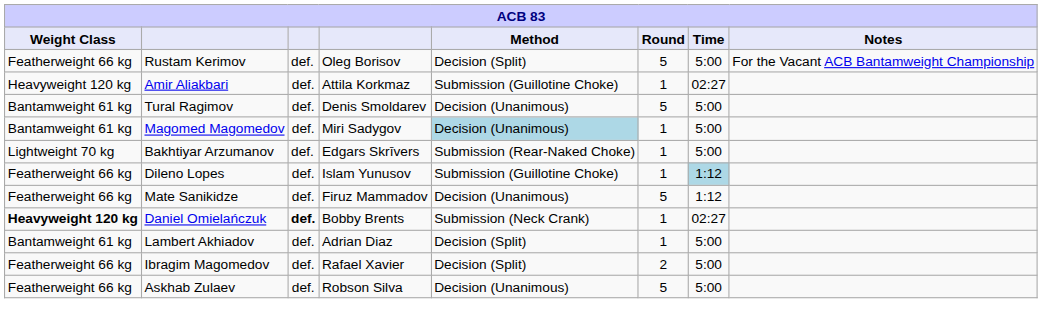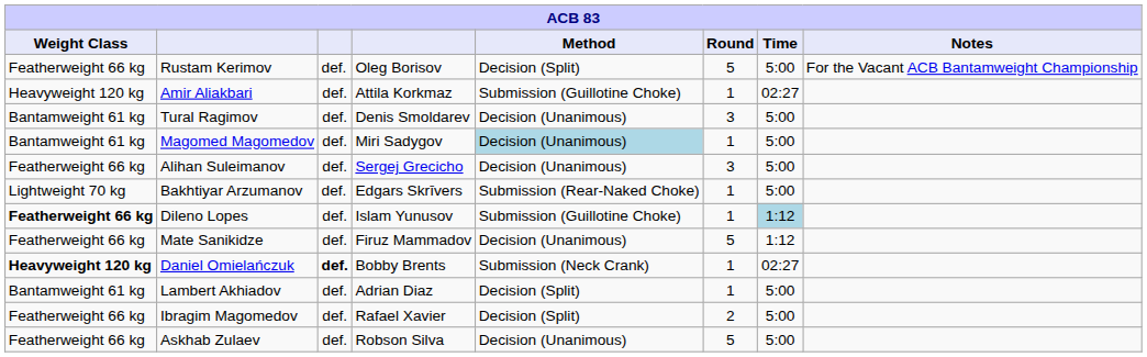Tural Ragimov | Round: 5 -> 3
+ row: Featherweight 66 kg | Alihan Suleimanov | def. | Sergej Grecicho | Decision (Unanimous) | 3 | 5:00
Dileno Lopes | Weight Class: normal -> bold
